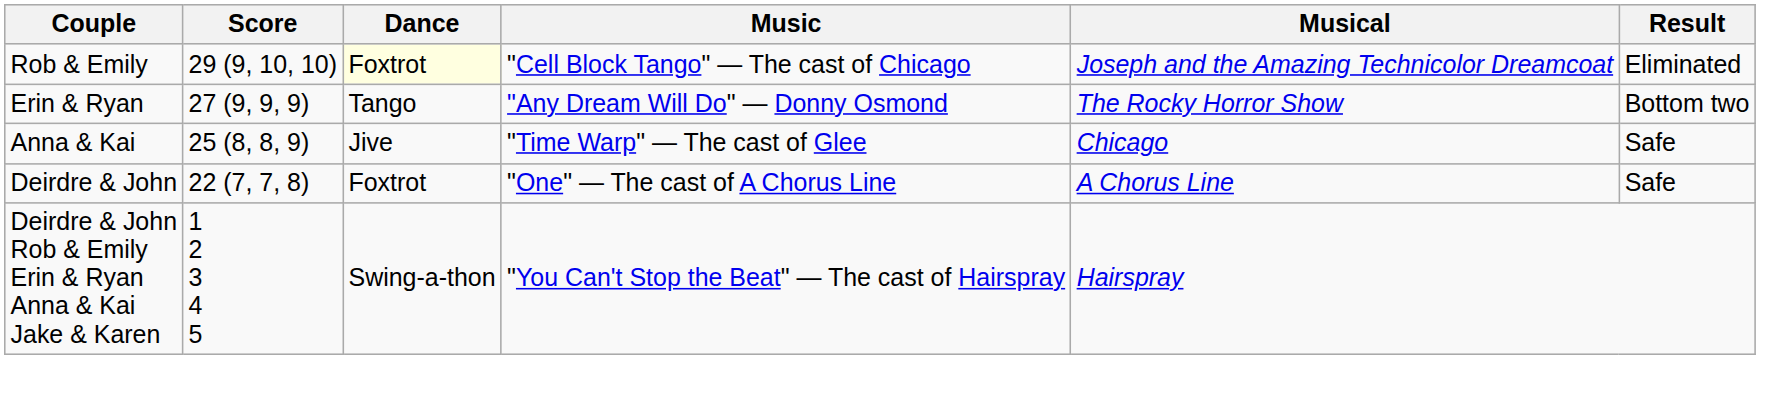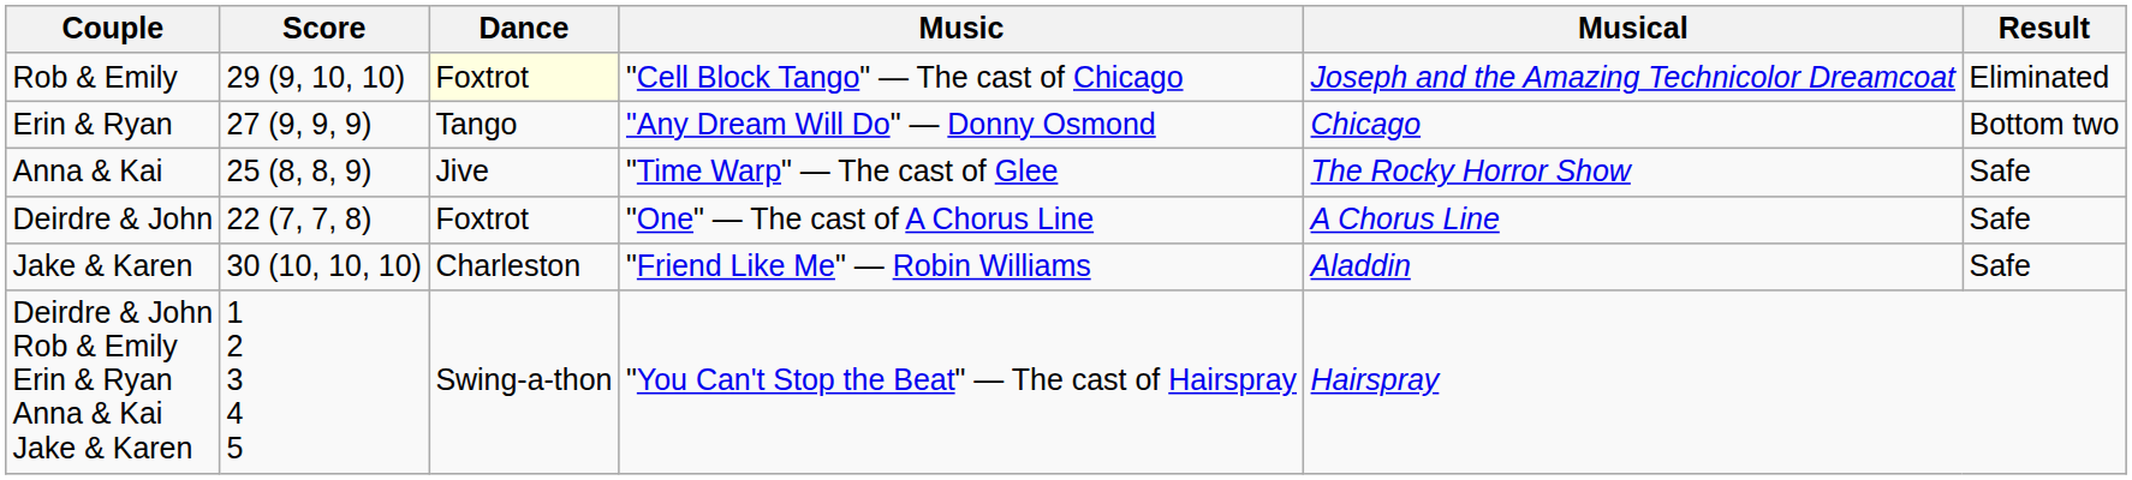Erin & Ryan | Musical: The Rocky Horror Show -> Chicago
Anna & Kai | Musical: Chicago -> The Rocky Horror Show
+ row: Jake & Karen | 30 (10, 10, 10) | Charleston | "Friend Like Me" — Robin Williams | Aladdin | Safe
